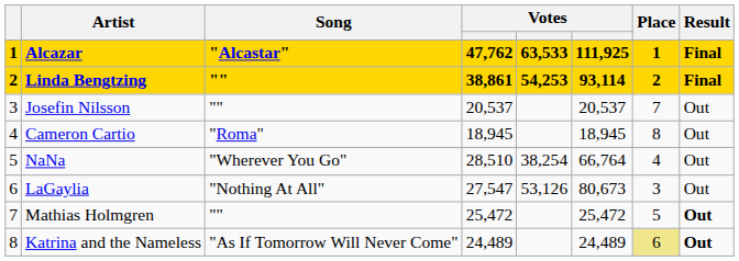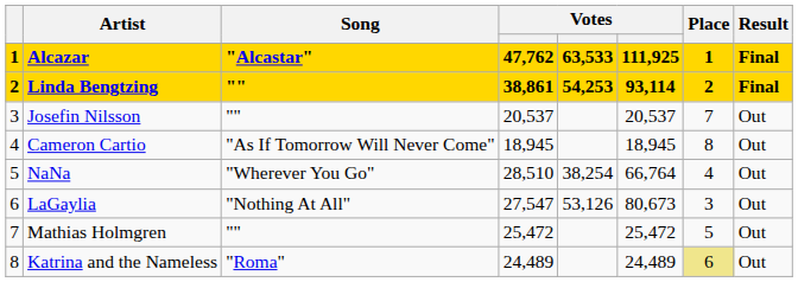Cameron Cartio | Song: "Roma" -> "As If Tomorrow Will Never Come"
Mathias Holmgren | Result: bold -> normal
Katrina and the Nameless | Song: "As If Tomorrow Will Never Come" -> "Roma"
Katrina and the Nameless | Result: bold -> normal
